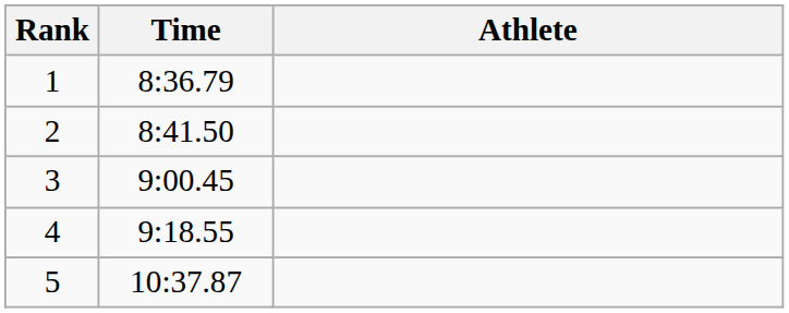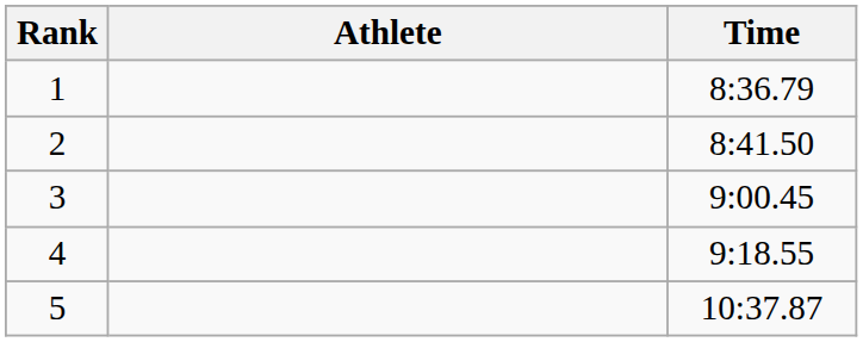columns swapped: Athlete <-> Time
